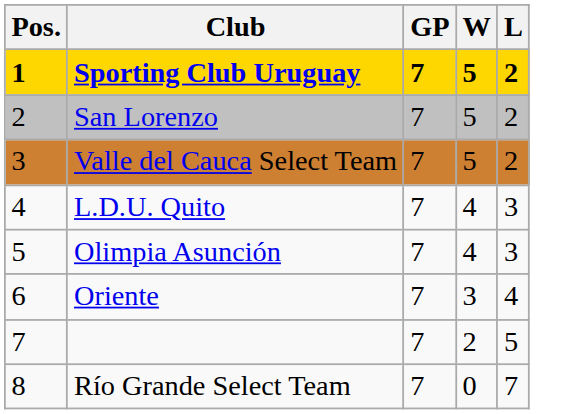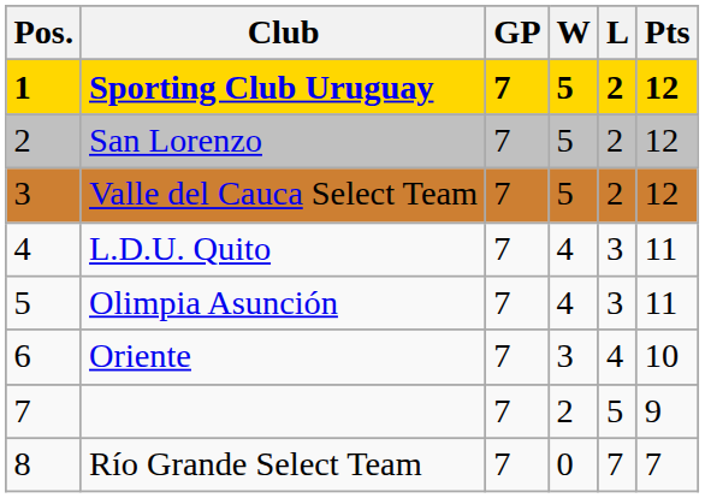+ column: Pts | 12 | 12 | 12 | 11 | 11 | 10 | 9 | 7
